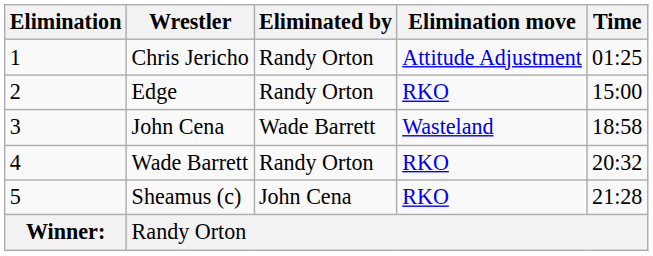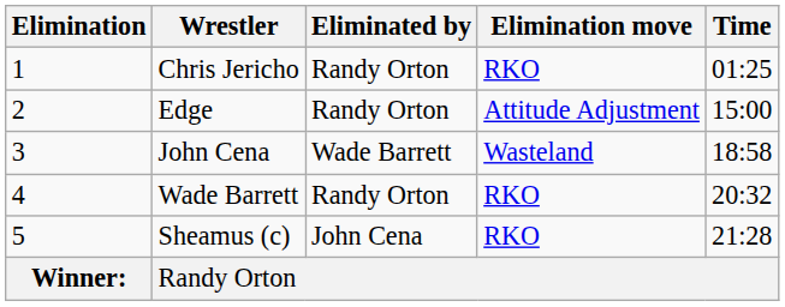Chris Jericho | Elimination move: Attitude Adjustment -> RKO
Edge | Elimination move: RKO -> Attitude Adjustment
